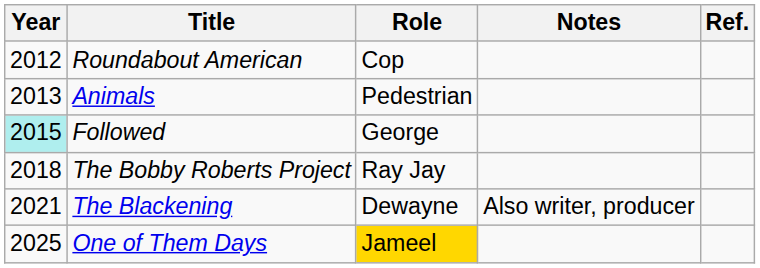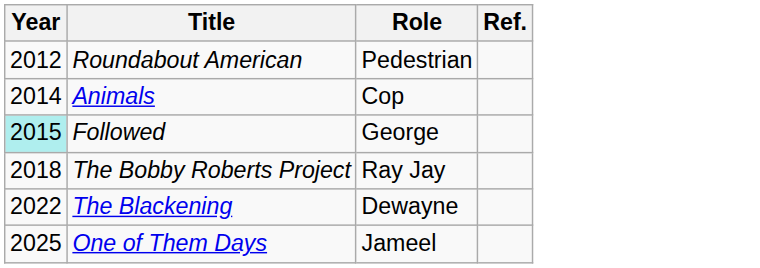- column: Notes | Also writer, producer
Roundabout American | Role: Cop -> Pedestrian
Animals | Year: 2013 -> 2014
Animals | Role: Pedestrian -> Cop
The Blackening | Year: 2021 -> 2022
One of Them Days | Role: gold background -> no background
